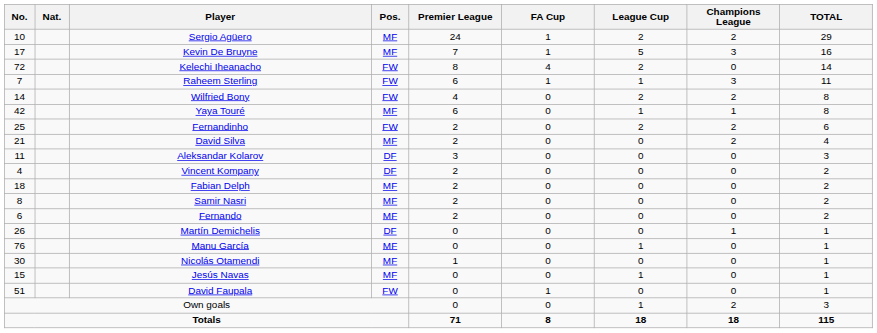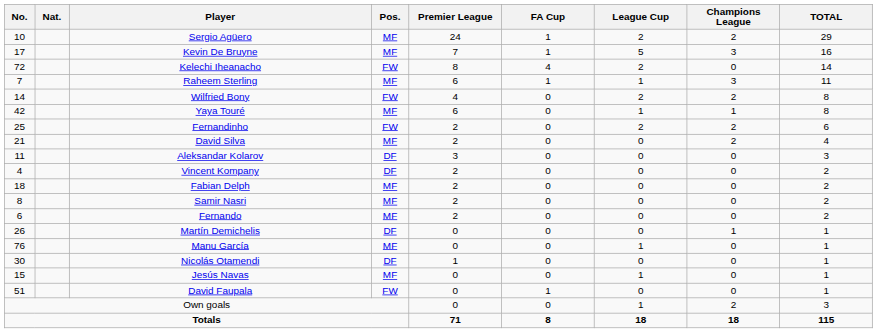Raheem Sterling | Pos.: FW -> MF
Nicolás Otamendi | Pos.: MF -> DF
